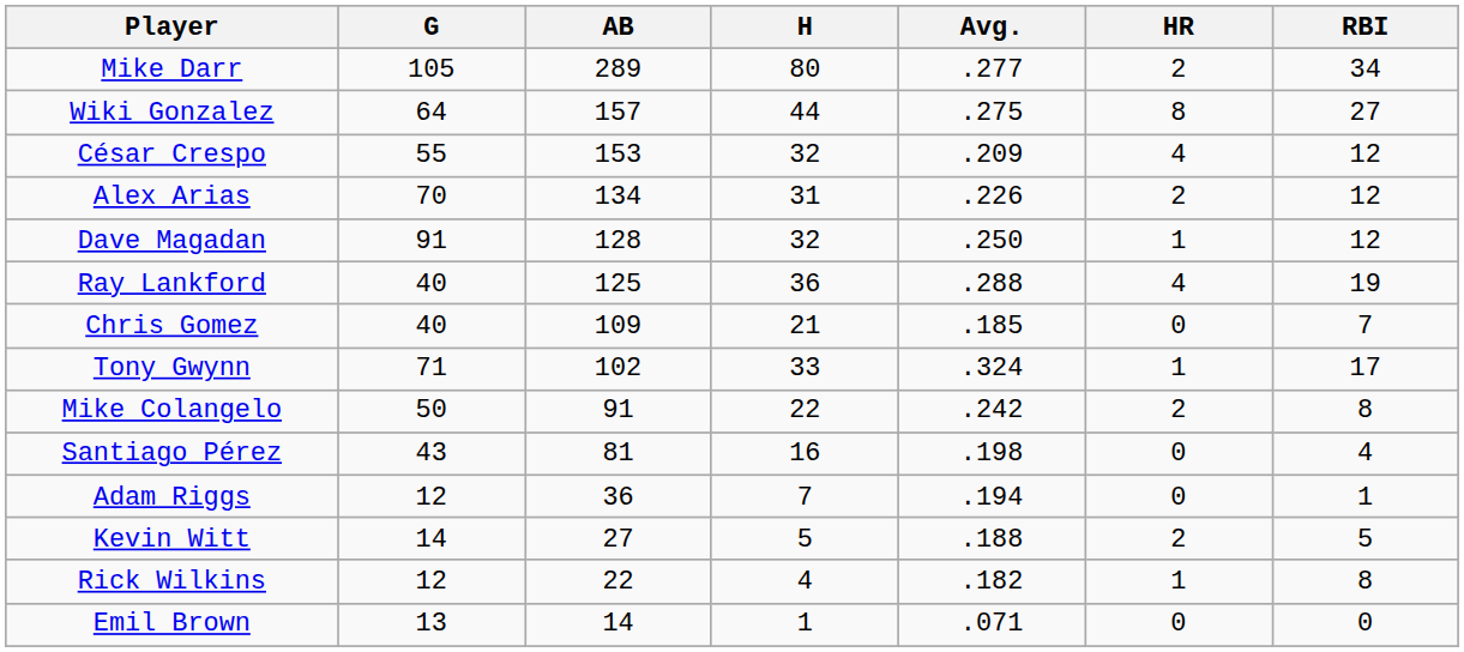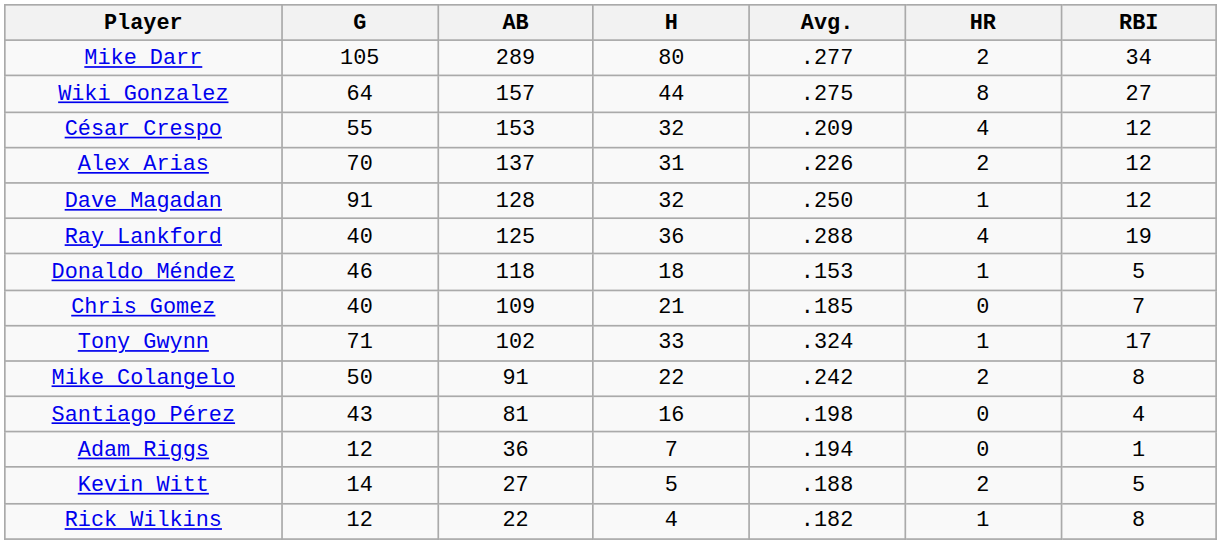Alex Arias | AB: 134 -> 137
+ row: Donaldo Méndez | 46 | 118 | 18 | .153 | 1 | 5
- row: Emil Brown | 13 | 14 | 1 | .071 | 0 | 0
